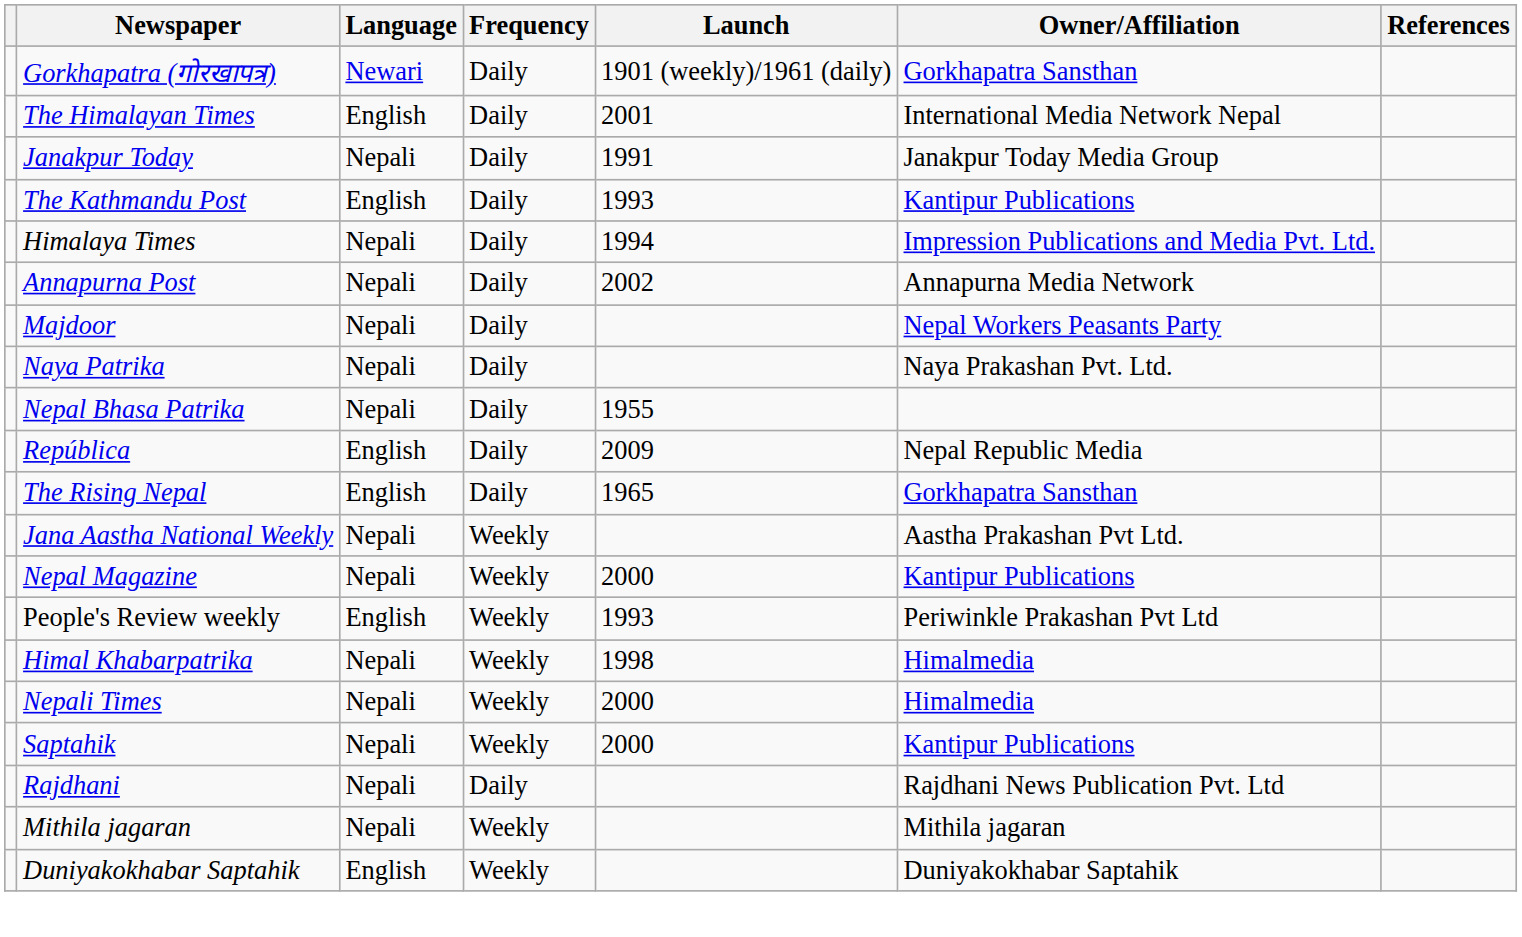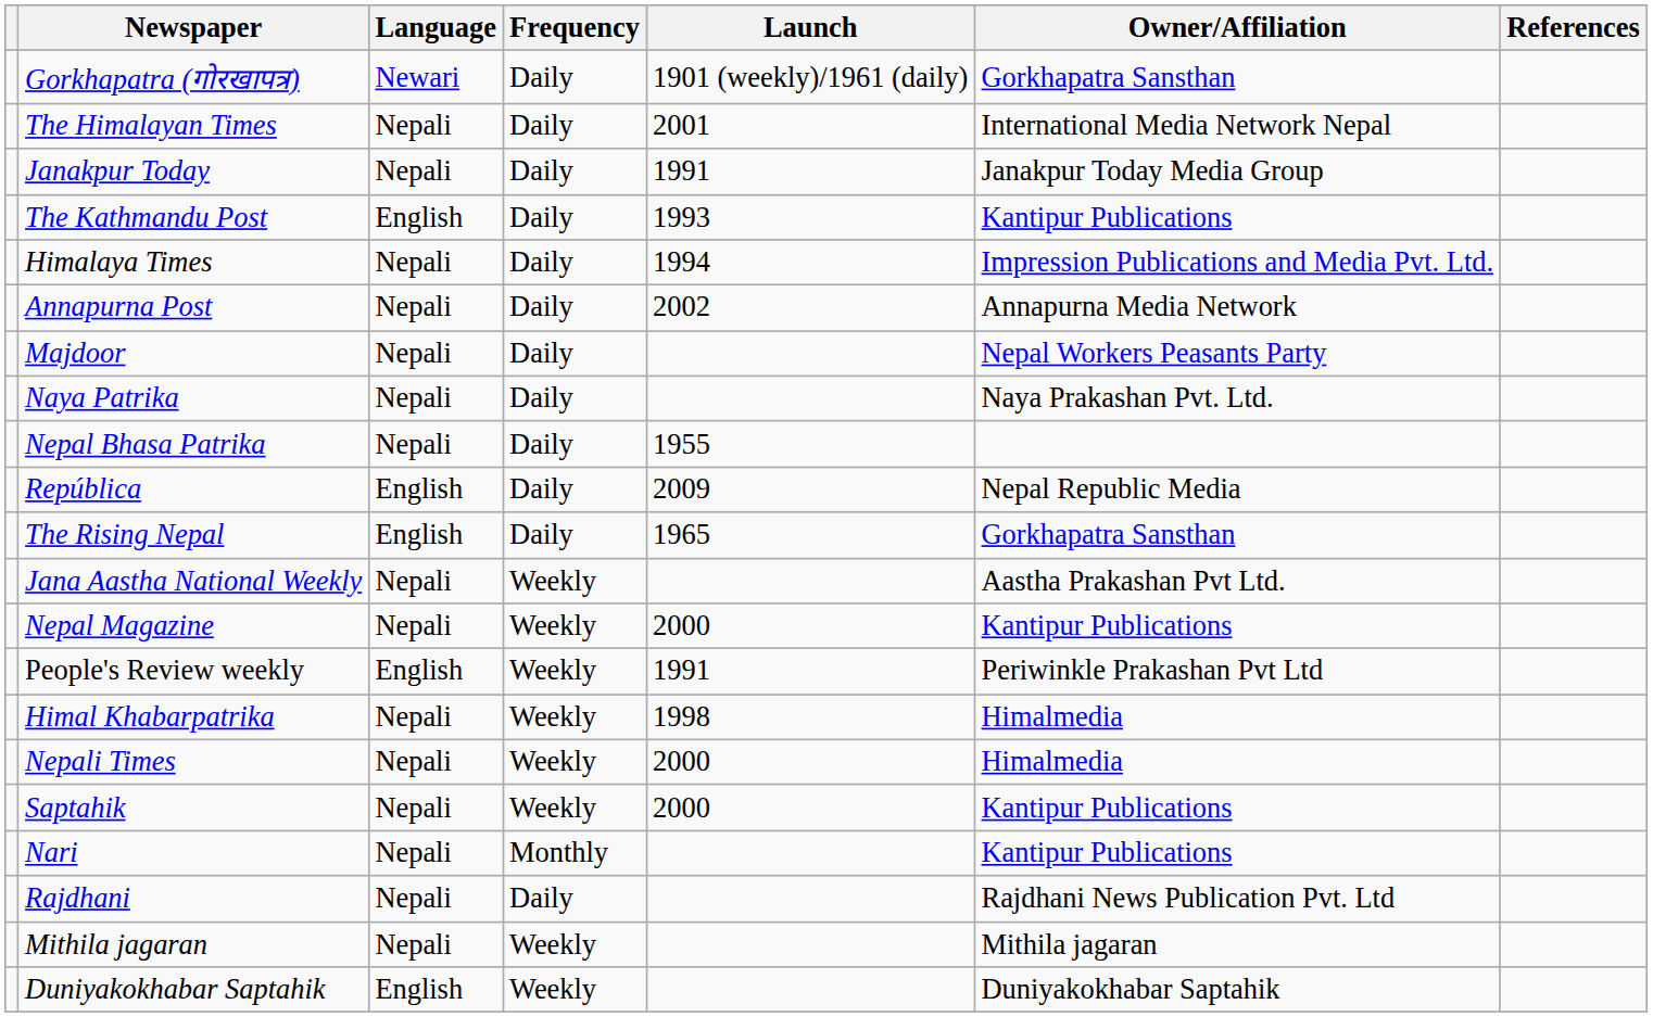The Himalayan Times | Language: English -> Nepali
People's Review weekly | Launch: 1993 -> 1991
+ row: Nari | Nepali | Monthly | Kantipur Publications
